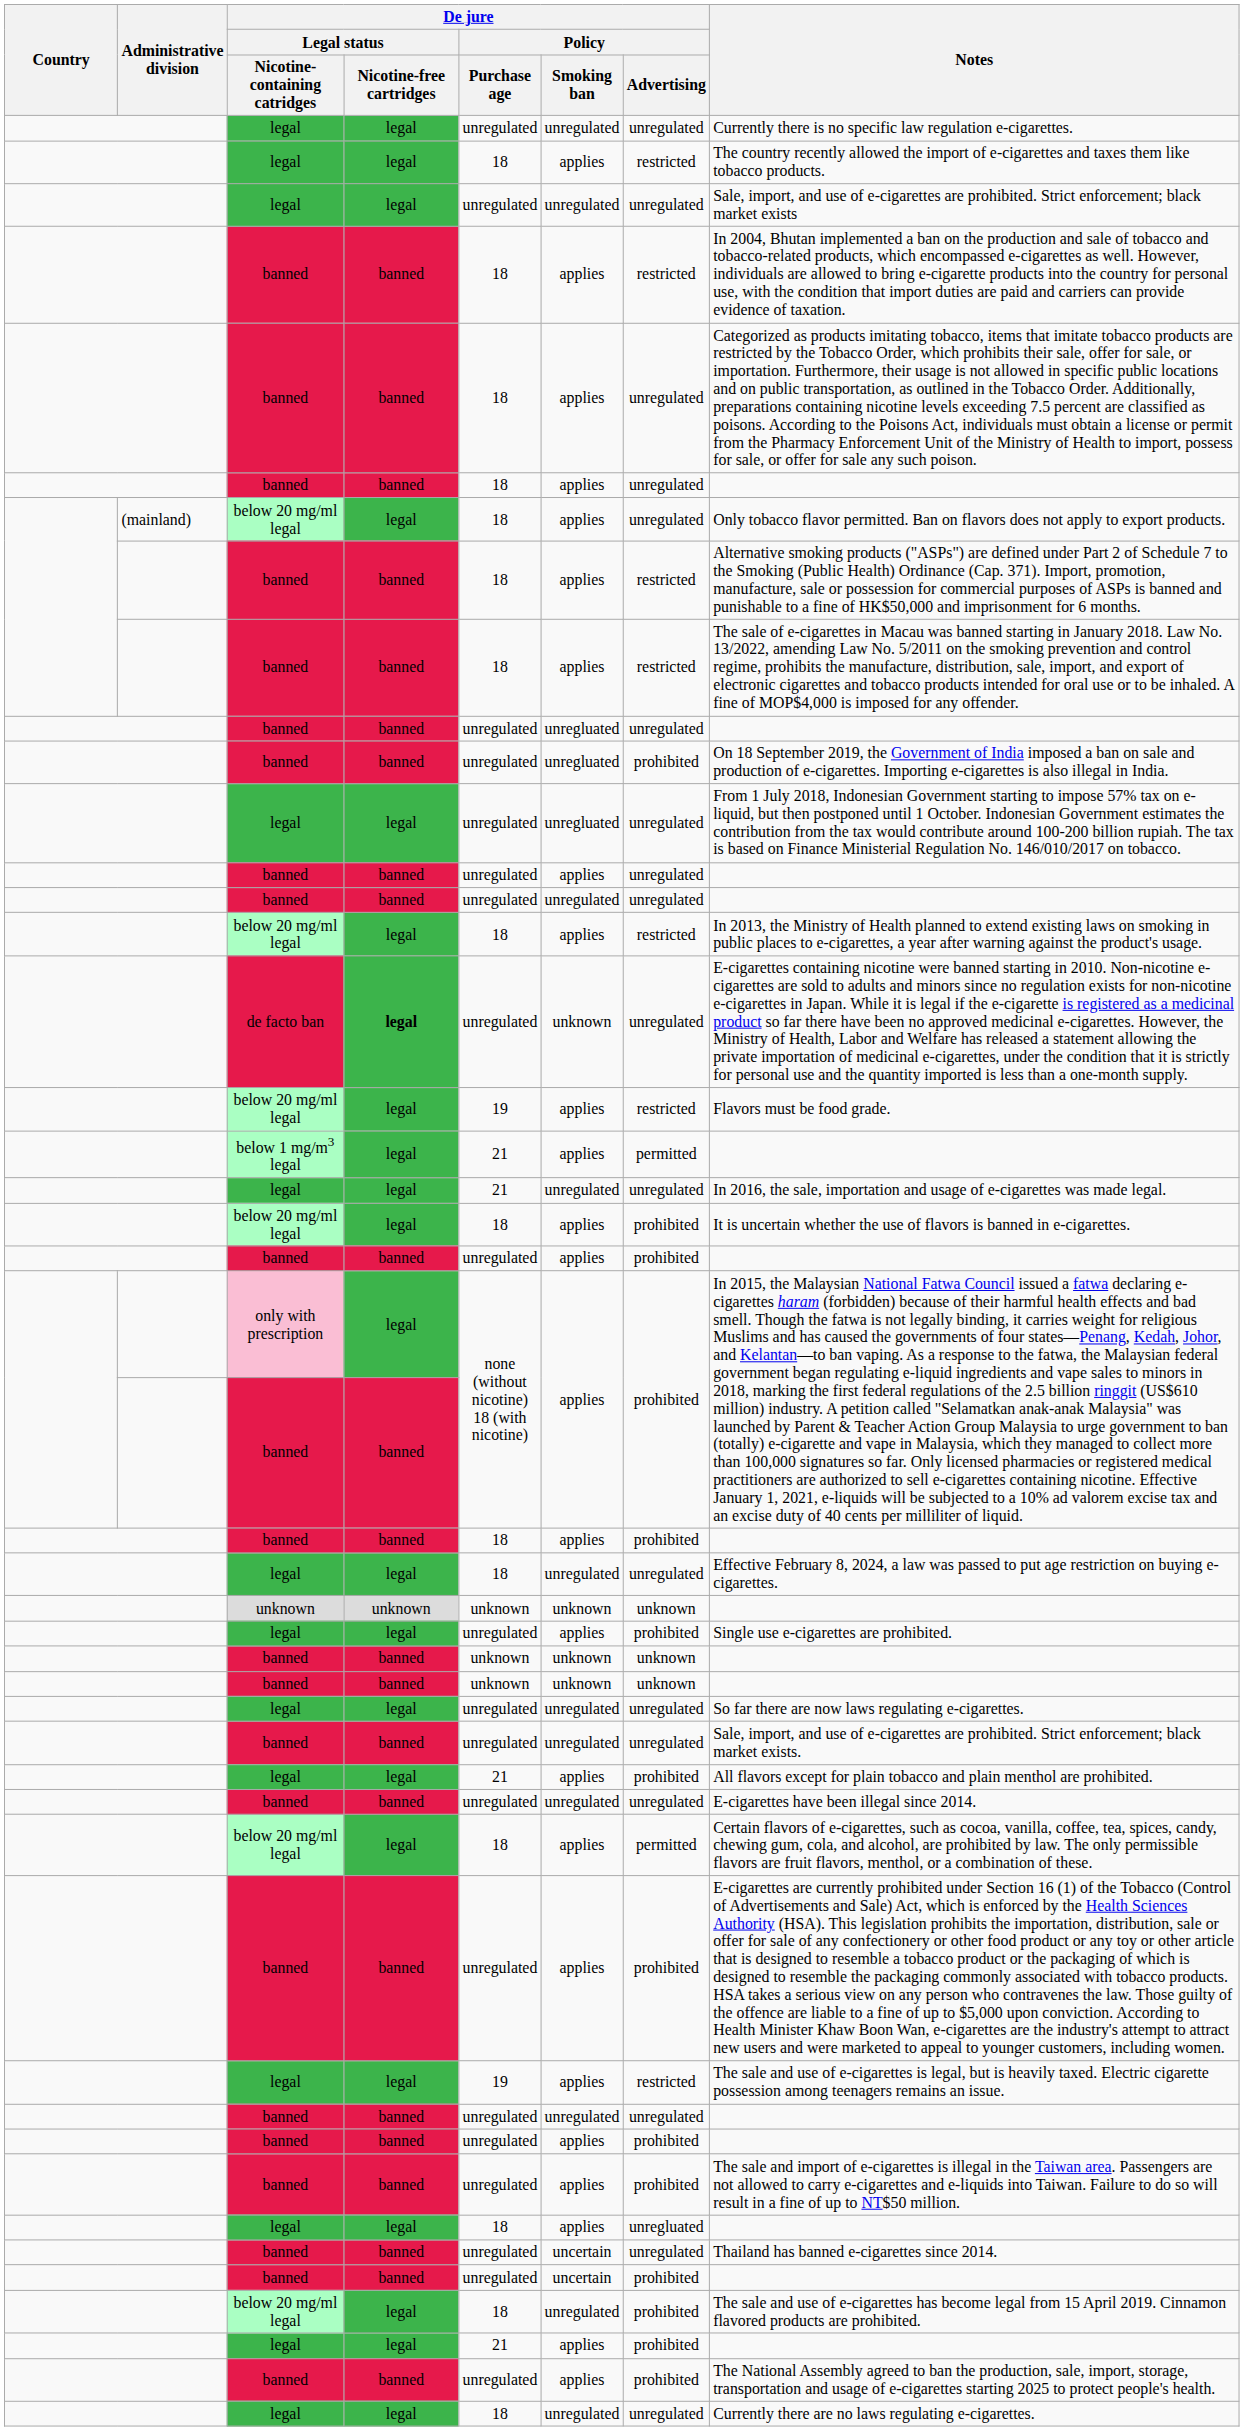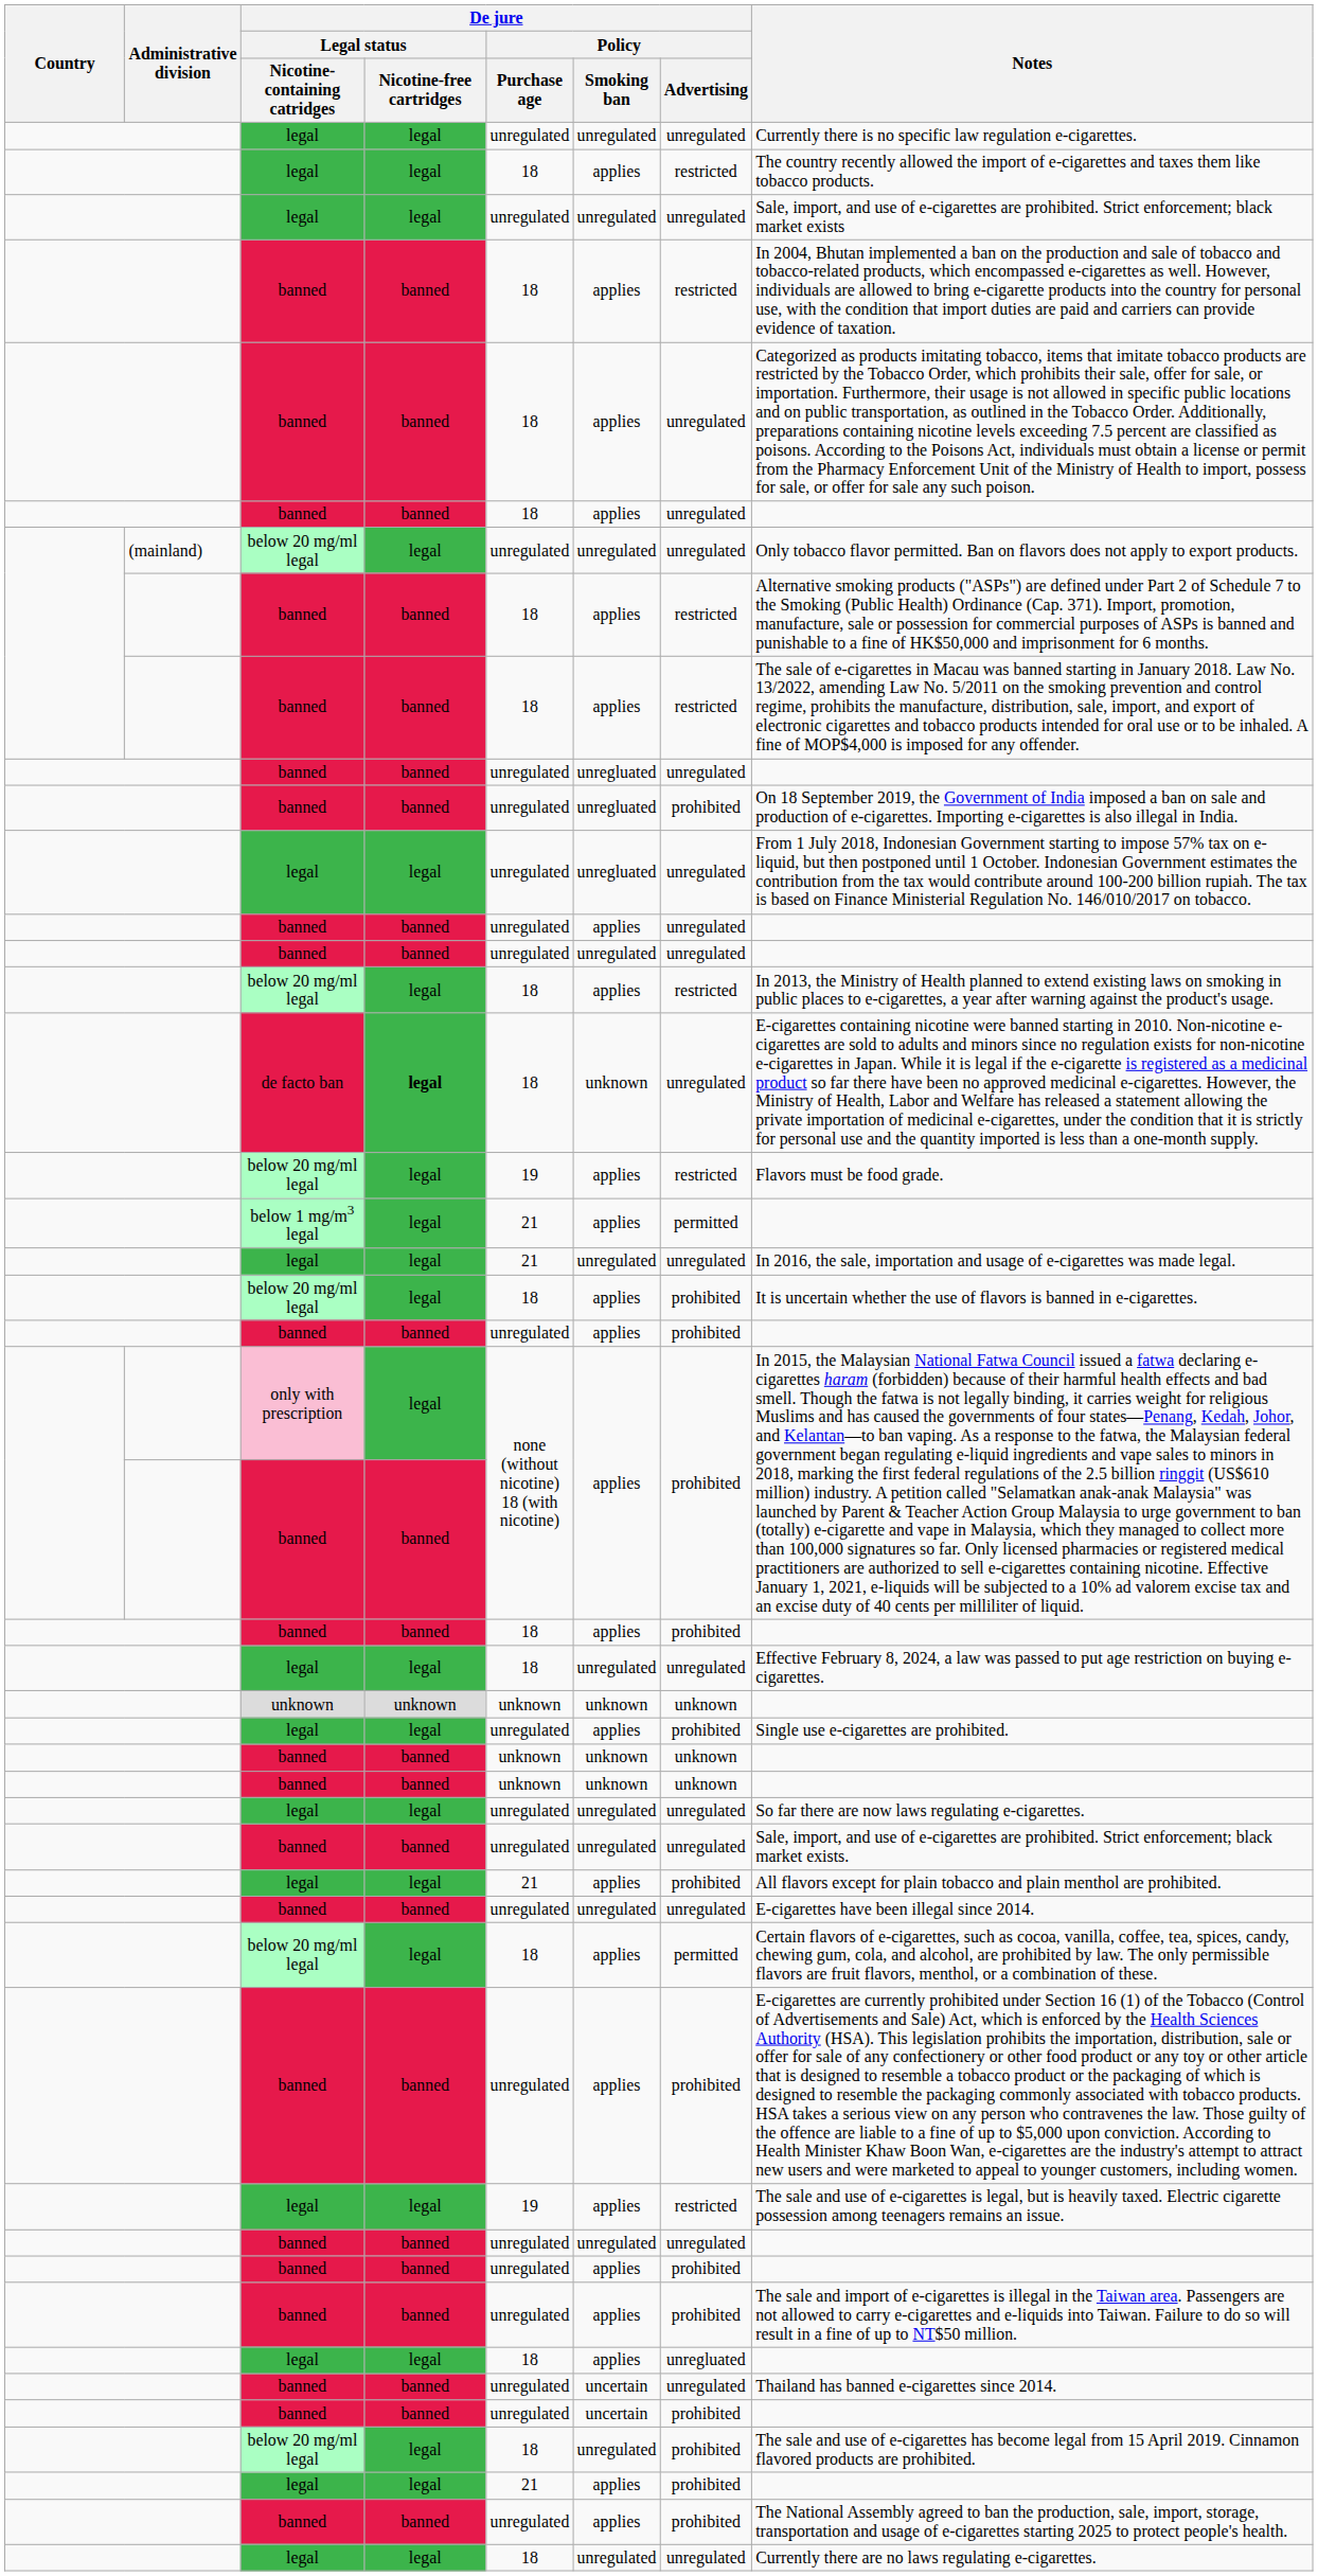(mainland) / below 20 mg/ml legal | De jure / Policy / Purchase age: 18 -> unregulated
(mainland) / below 20 mg/ml legal | De jure / Policy / Smoking ban: applies -> unregulated
de facto ban | De jure / Policy / Purchase age: unregulated -> 18
